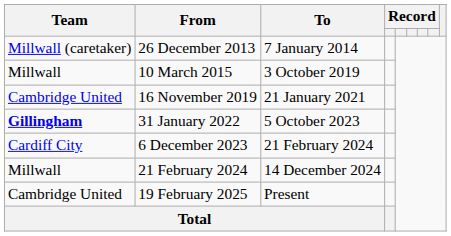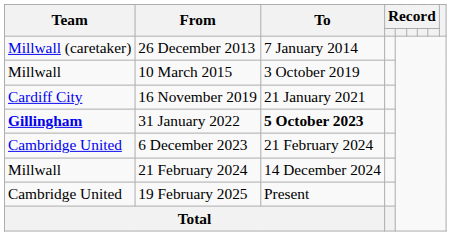16 November 2019 | Team: Cambridge United -> Cardiff City
31 January 2022 | To: normal -> bold
6 December 2023 | Team: Cardiff City -> Cambridge United
